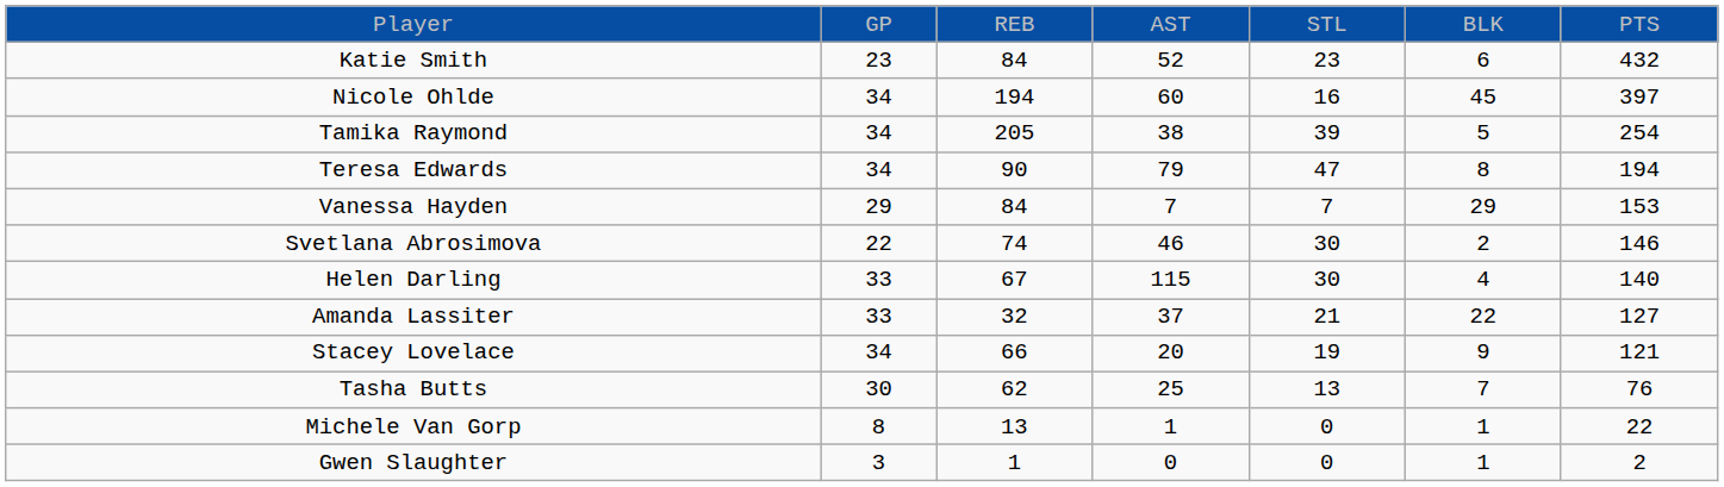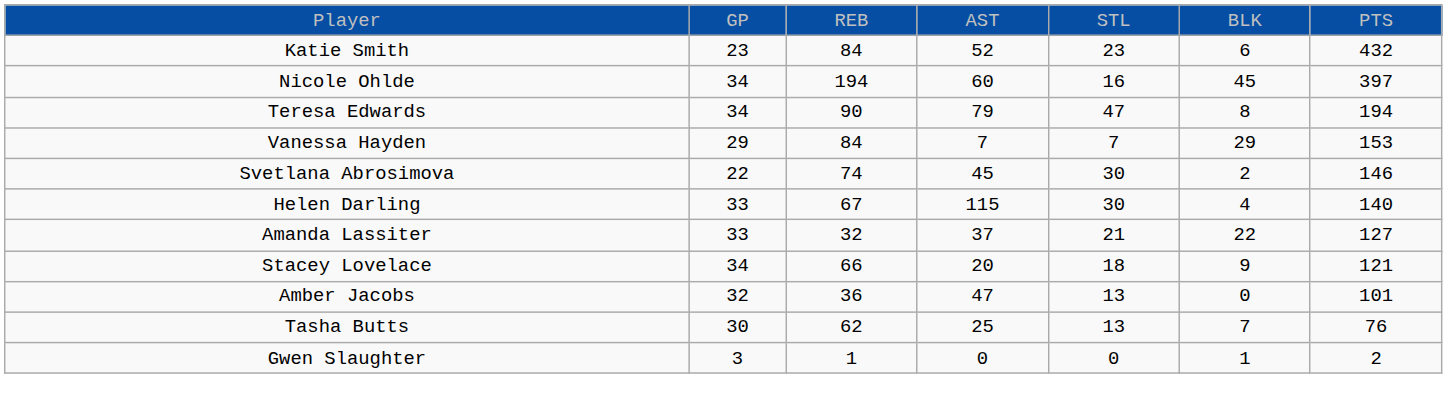- row: Tamika Raymond | 34 | 205 | 38 | 39 | 5 | 254
Svetlana Abrosimova | column 4: 46 -> 45
Stacey Lovelace | column 5: 19 -> 18
+ row: Amber Jacobs | 32 | 36 | 47 | 13 | 0 | 101
- row: Michele Van Gorp | 8 | 13 | 1 | 0 | 1 | 22
